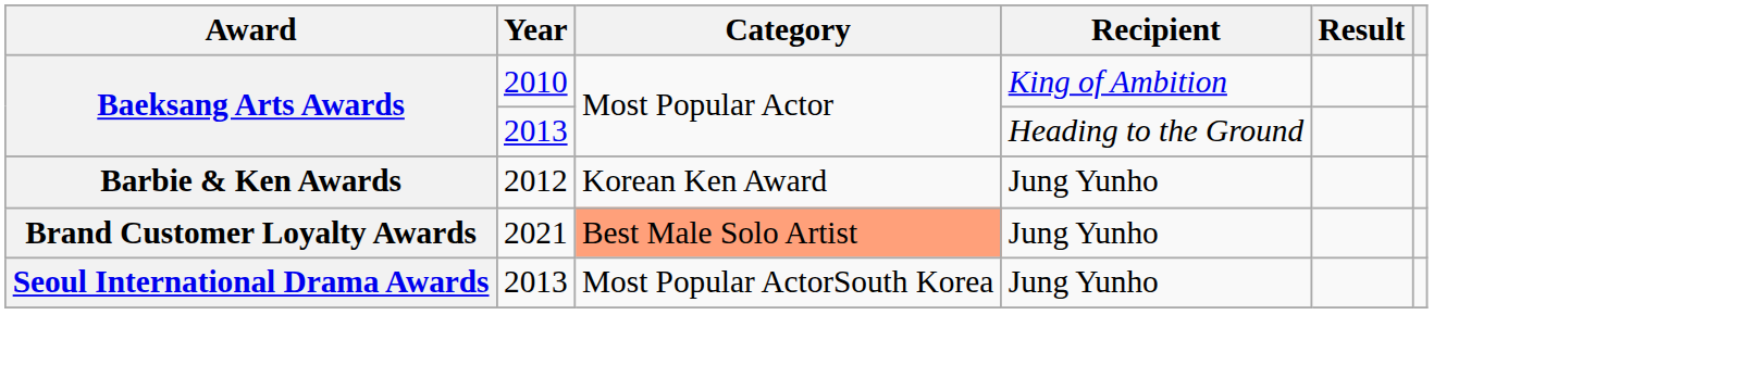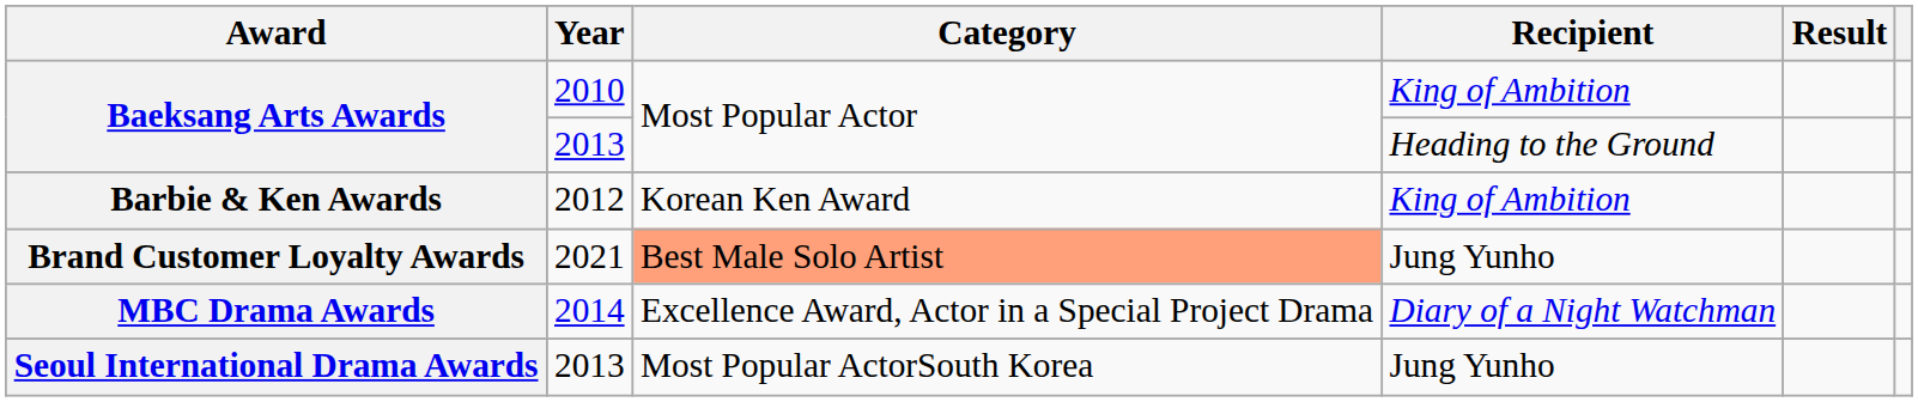Barbie & Ken Awards | Recipient: Jung Yunho -> King of Ambition
+ row: MBC Drama Awards | 2014 | Excellence Award, Actor in a Special Project Drama | Diary of a Night Watchman
